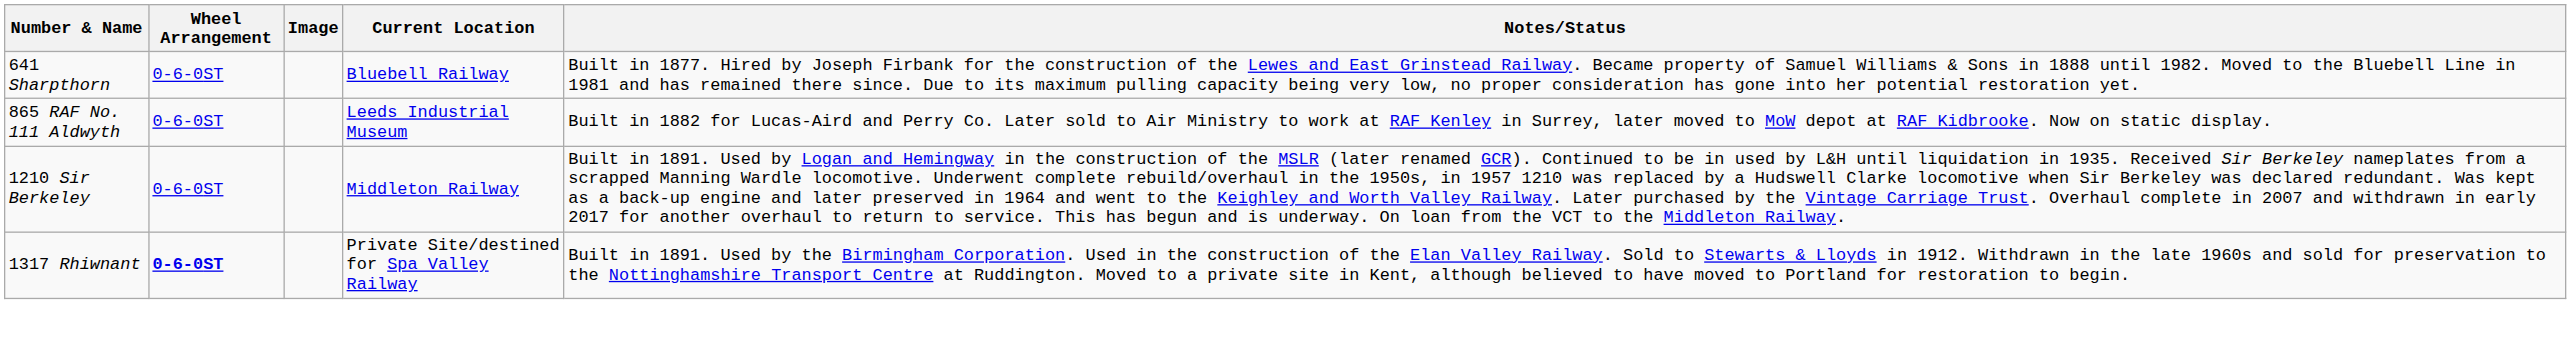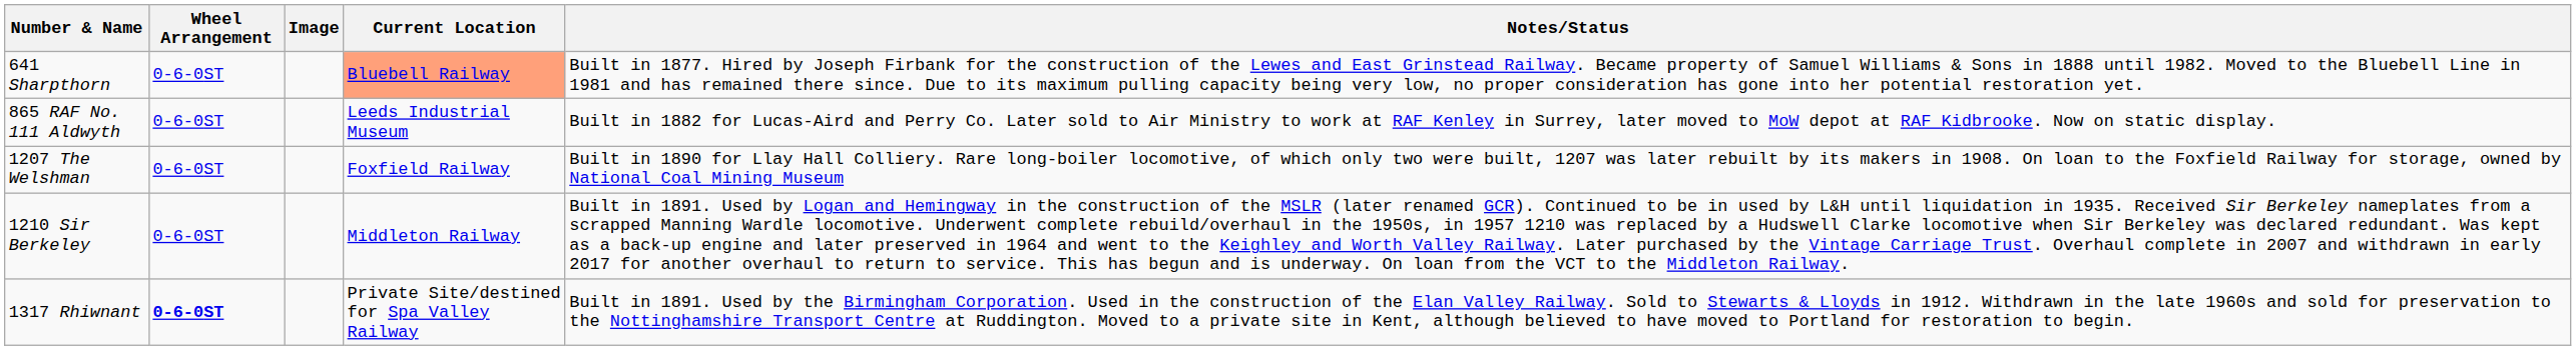641 Sharpthorn | Current Location: no background -> lightsalmon background
+ row: 1207 The Welshman | 0-6-0ST | Foxfield Railway | Built in 1890 for Llay Hall Colliery. Rare long-boiler locomotive, of which only two were built, 1207 was later rebuilt by its makers in 1908. On loan to the Foxfield Railway for storage, owned by National Coal Mining Museum
